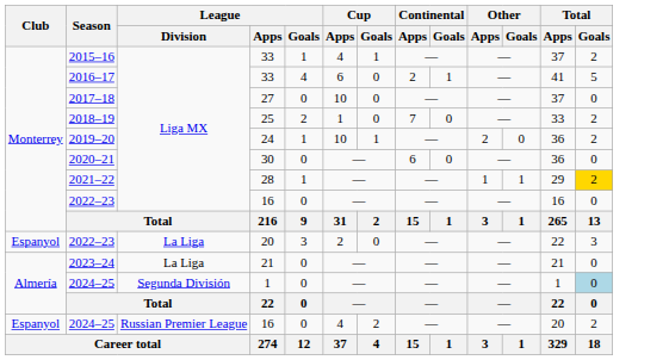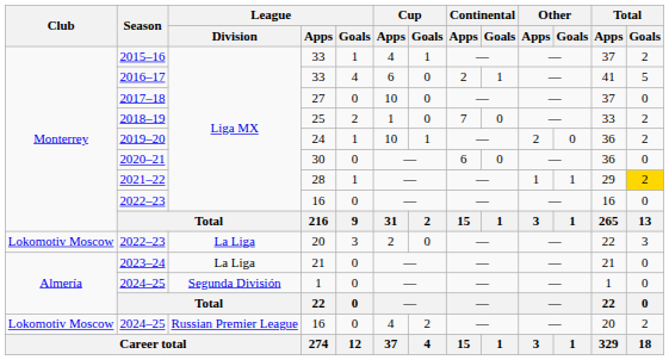2022–23 / 20 | Club: Espanyol -> Lokomotiv Moscow
2024–25 / 1 | Total / Goals: lightblue background -> no background
2024–25 / 16 | Club: Espanyol -> Lokomotiv Moscow
